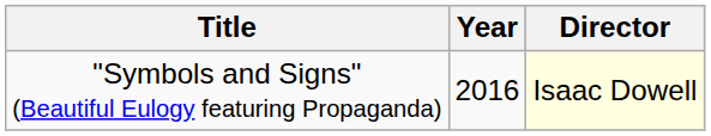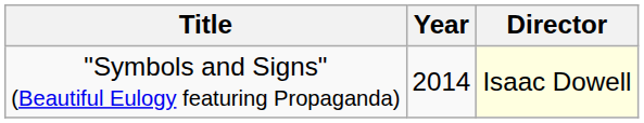"Symbols and Signs" (Beautiful Eulogy featuring Propaganda) | Year: 2016 -> 2014
